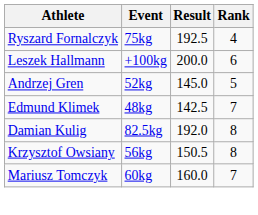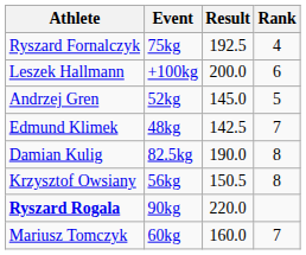Damian Kulig | Result: 192.0 -> 190.0
+ row: Ryszard Rogala | 90kg | 220.0
